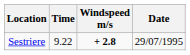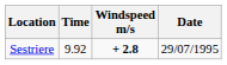Sestriere | Time: 9.22 -> 9.92
